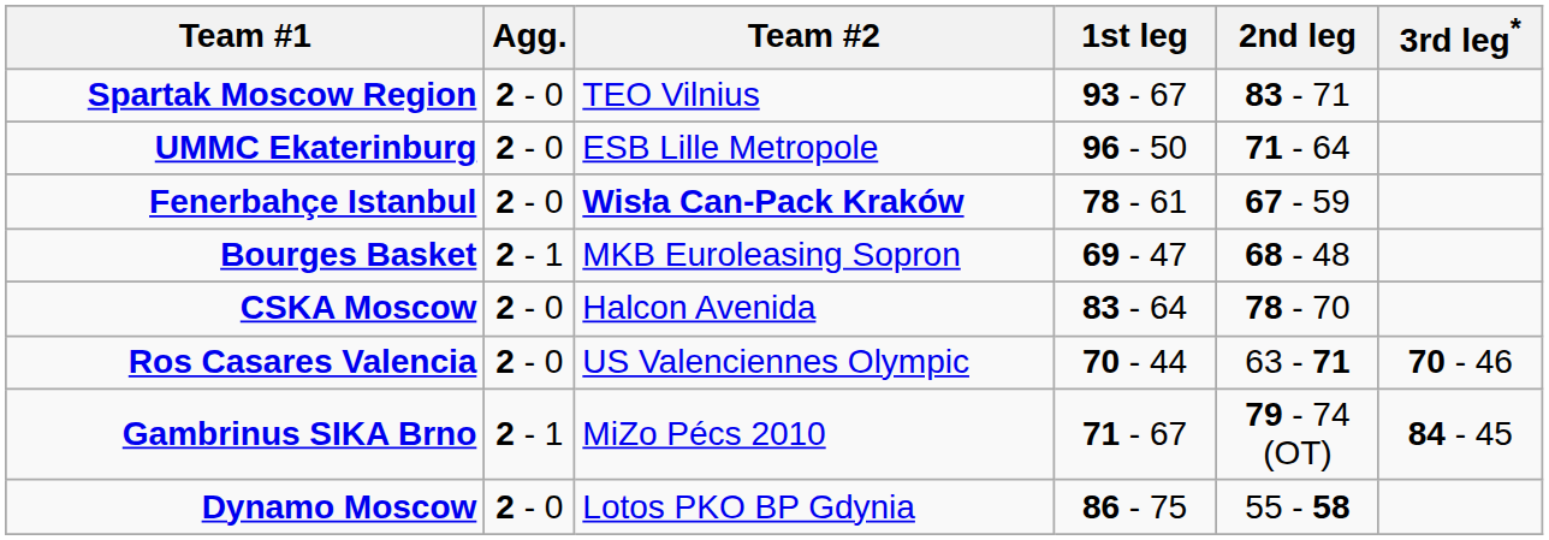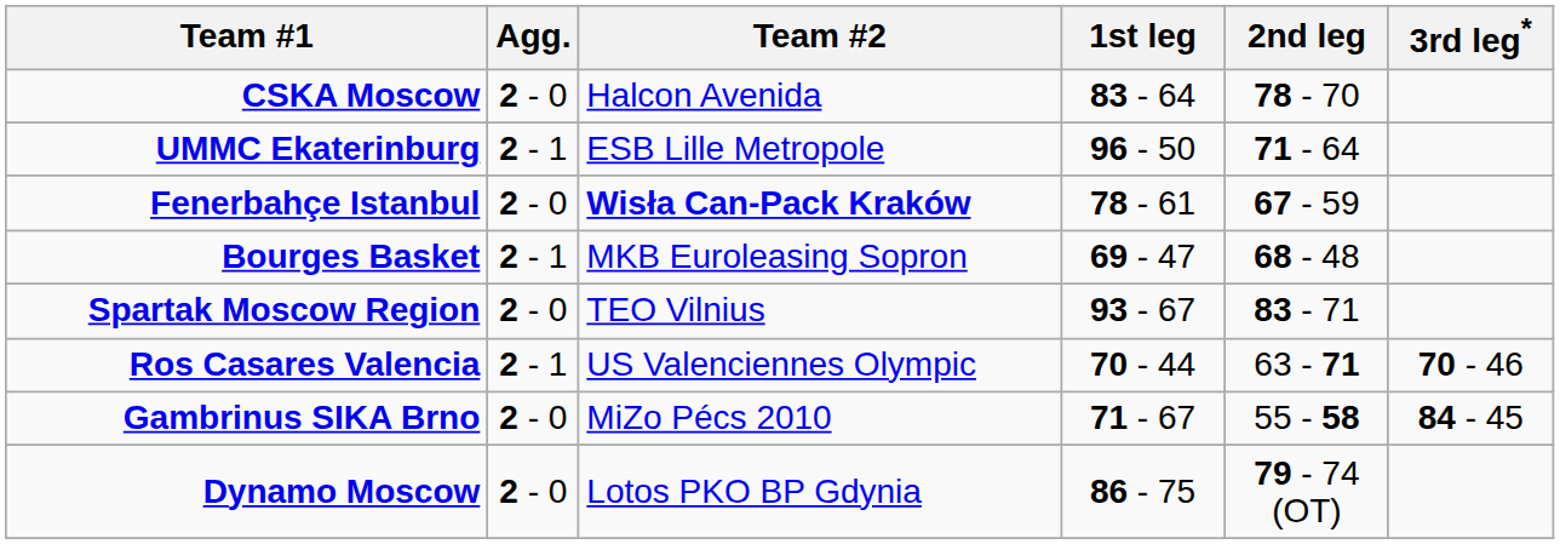rows swapped: CSKA Moscow <-> Spartak Moscow Region
UMMC Ekaterinburg | Agg.: 2 - 0 -> 2 - 1
Ros Casares Valencia | Agg.: 2 - 0 -> 2 - 1
Gambrinus SIKA Brno | Agg.: 2 - 1 -> 2 - 0
Gambrinus SIKA Brno | 2nd leg: 79 - 74 (OT) -> 55 - 58
Dynamo Moscow | 2nd leg: 55 - 58 -> 79 - 74 (OT)
